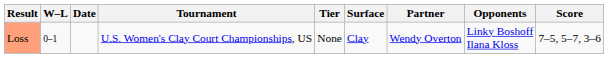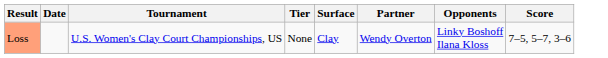- column: W–L | 0–1
